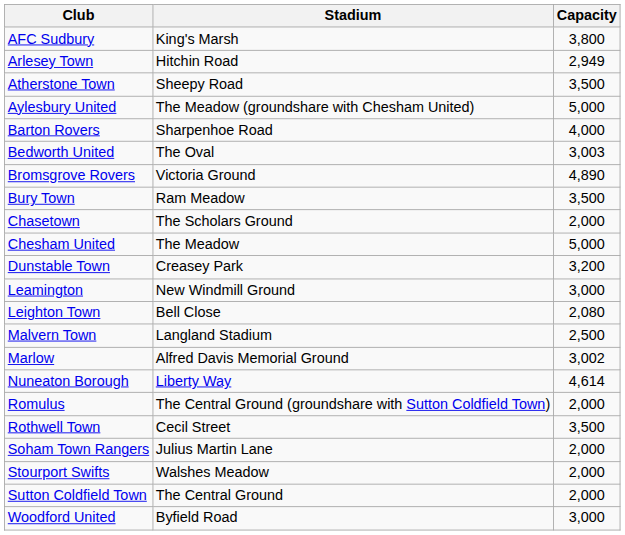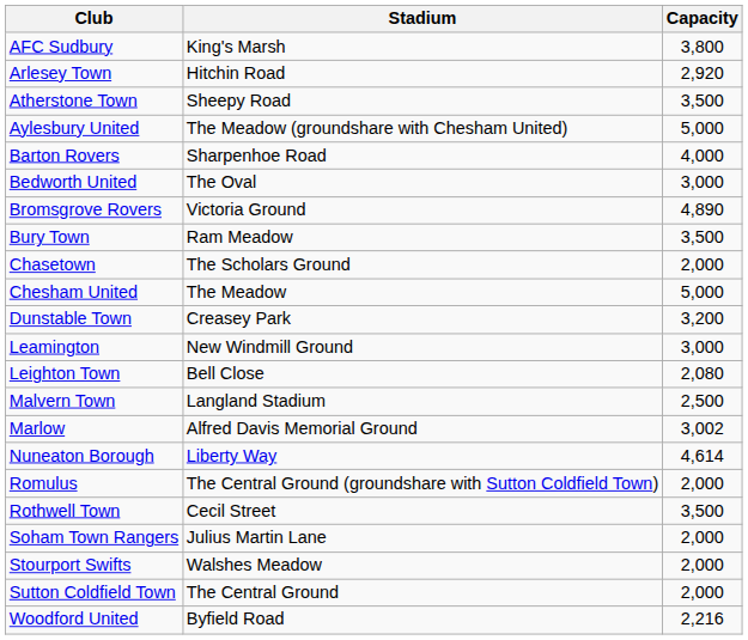Arlesey Town | Capacity: 2,949 -> 2,920
Bedworth United | Capacity: 3,003 -> 3,000
Woodford United | Capacity: 3,000 -> 2,216
